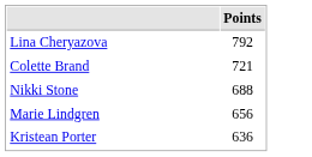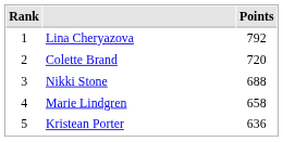+ column: Rank | 1 | 2 | 3 | 4 | 5
Colette Brand | Points: 721 -> 720
Marie Lindgren | Points: 656 -> 658
